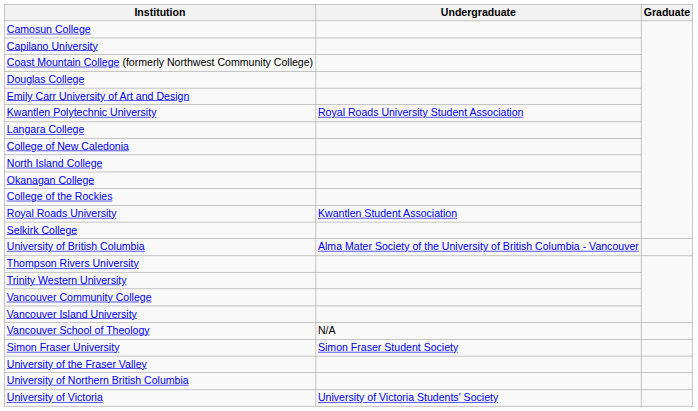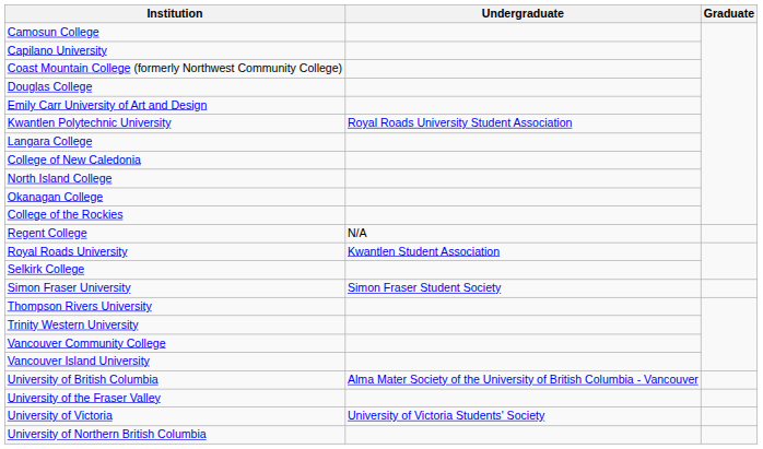+ row: Regent College | N/A
rows swapped: Simon Fraser University <-> University of British Columbia
- row: Vancouver School of Theology | N/A
rows swapped: University of Northern British Columbia <-> University of Victoria
